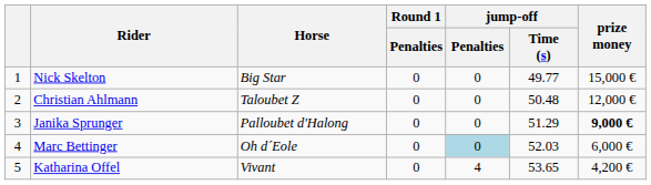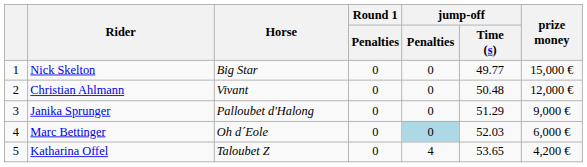Christian Ahlmann | Horse: Taloubet Z -> Vivant
Janika Sprunger | prize money: bold -> normal
Katharina Offel | Horse: Vivant -> Taloubet Z
